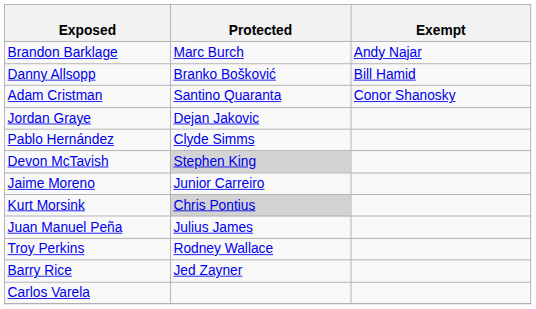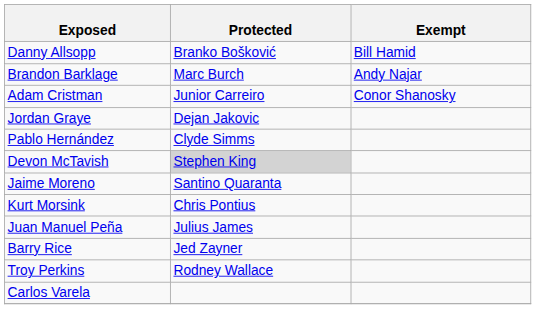rows swapped: Danny Allsopp <-> Brandon Barklage
Adam Cristman | Protected: Santino Quaranta -> Junior Carreiro
Jaime Moreno | Protected: Junior Carreiro -> Santino Quaranta
Kurt Morsink | Protected: lightgrey background -> no background
rows swapped: Troy Perkins <-> Barry Rice
